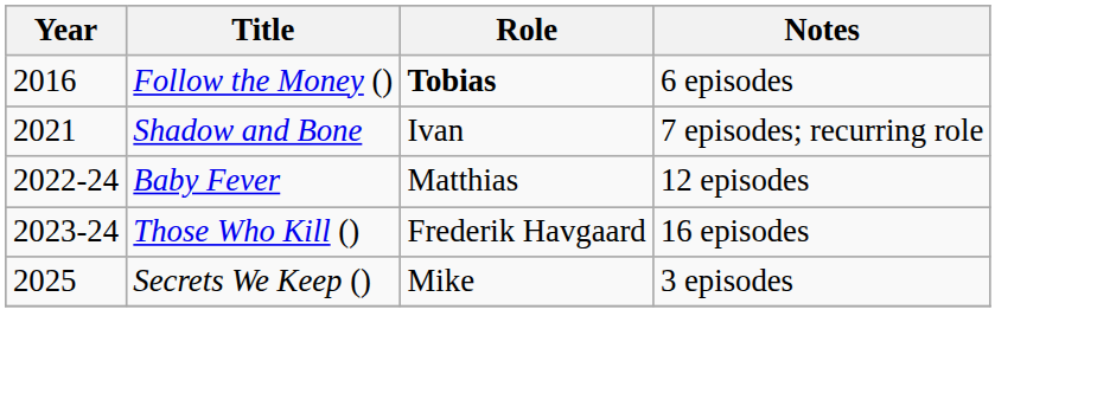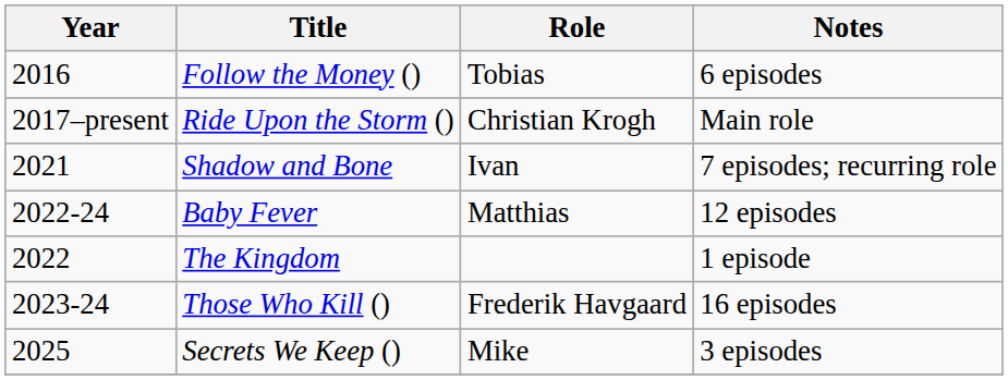Follow the Money () | Role: bold -> normal
+ row: 2017–present | Ride Upon the Storm () | Christian Krogh | Main role
+ row: 2022 | The Kingdom | 1 episode
